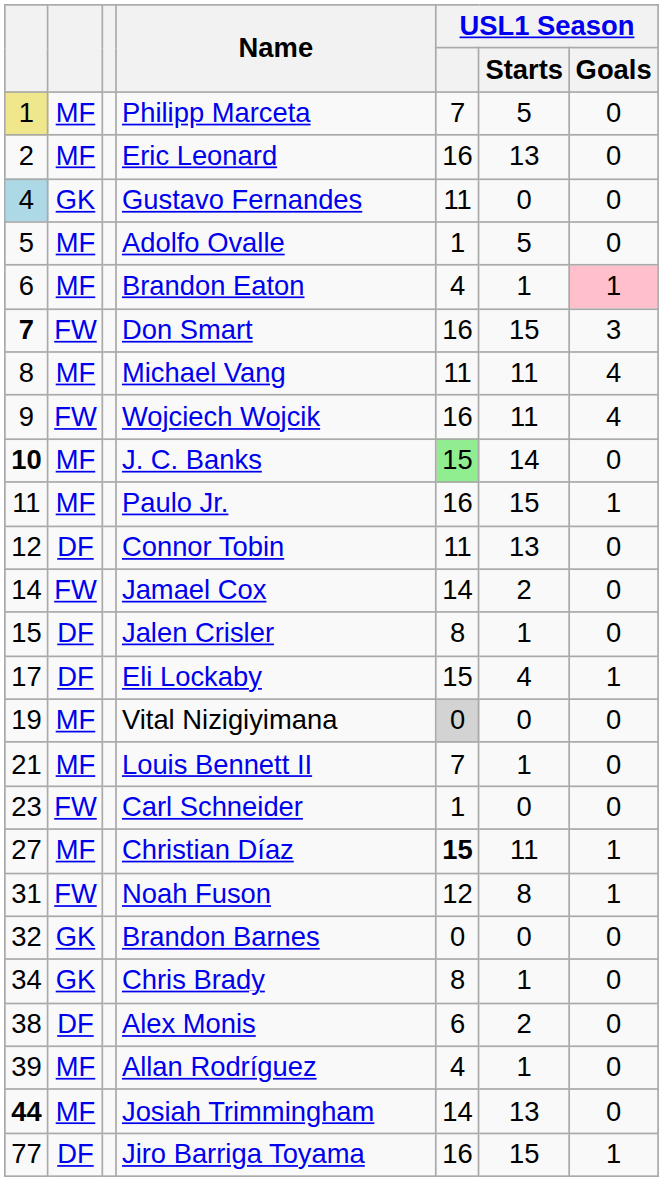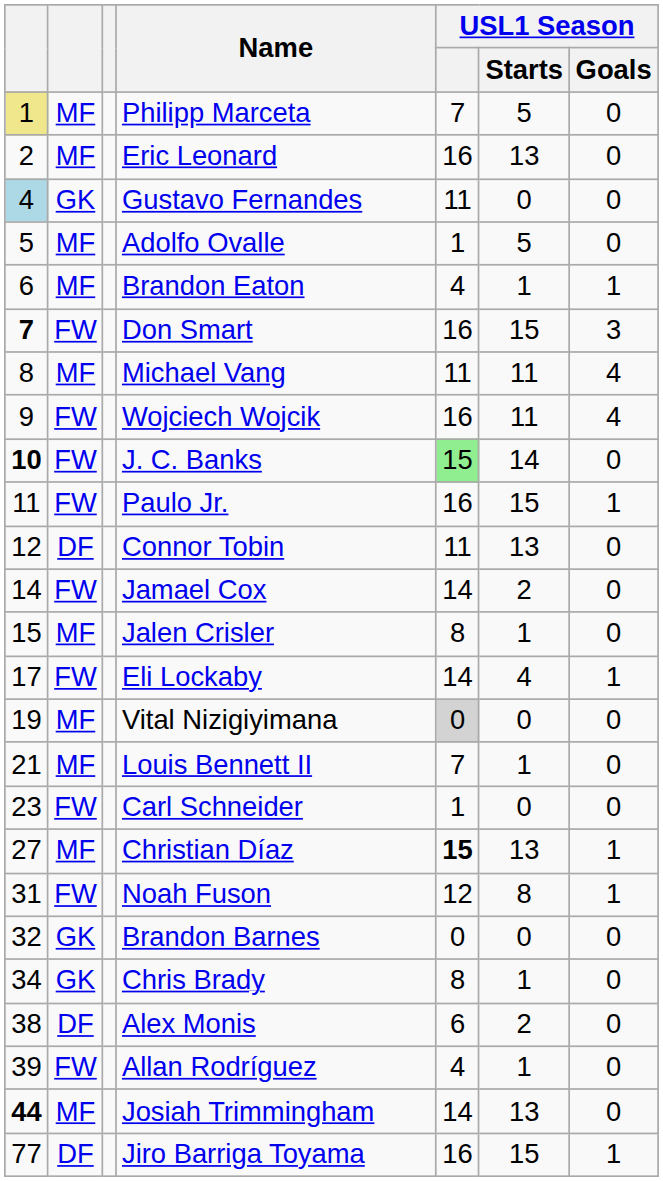Brandon Eaton | USL1 Season / Goals: pink background -> no background
J. C. Banks | column 2: MF -> FW
Paulo Jr. | column 2: MF -> FW
Jalen Crisler | column 2: DF -> MF
Eli Lockaby | column 2: DF -> FW
Eli Lockaby | USL1 Season: 15 -> 14
Christian Díaz | USL1 Season / Starts: 11 -> 13
Allan Rodríguez | column 2: MF -> FW
